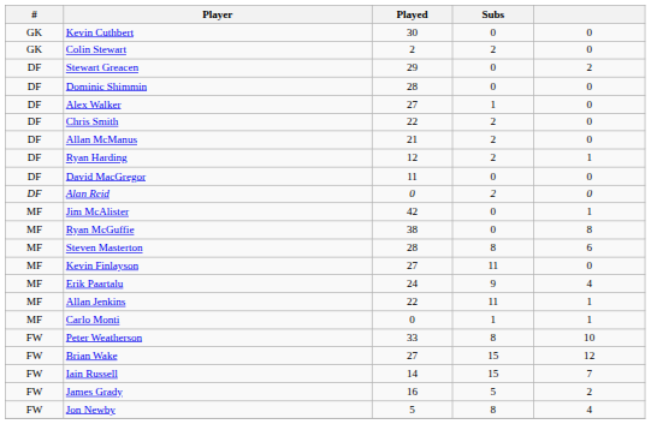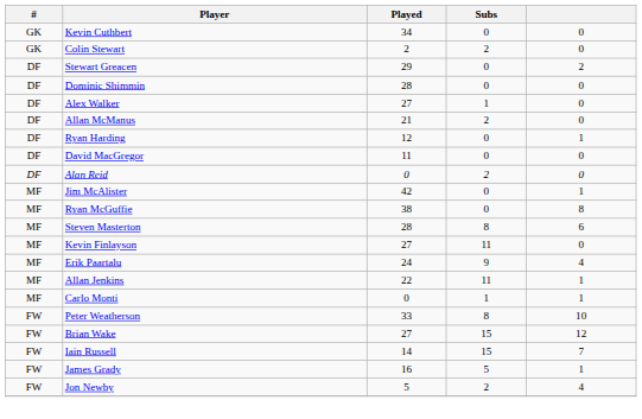Kevin Cuthbert | Played: 30 -> 34
- row: DF | Chris Smith | 22 | 2 | 0
Ryan Harding | Subs: 2 -> 0
James Grady | column 5: 2 -> 1
Jon Newby | Subs: 8 -> 2
